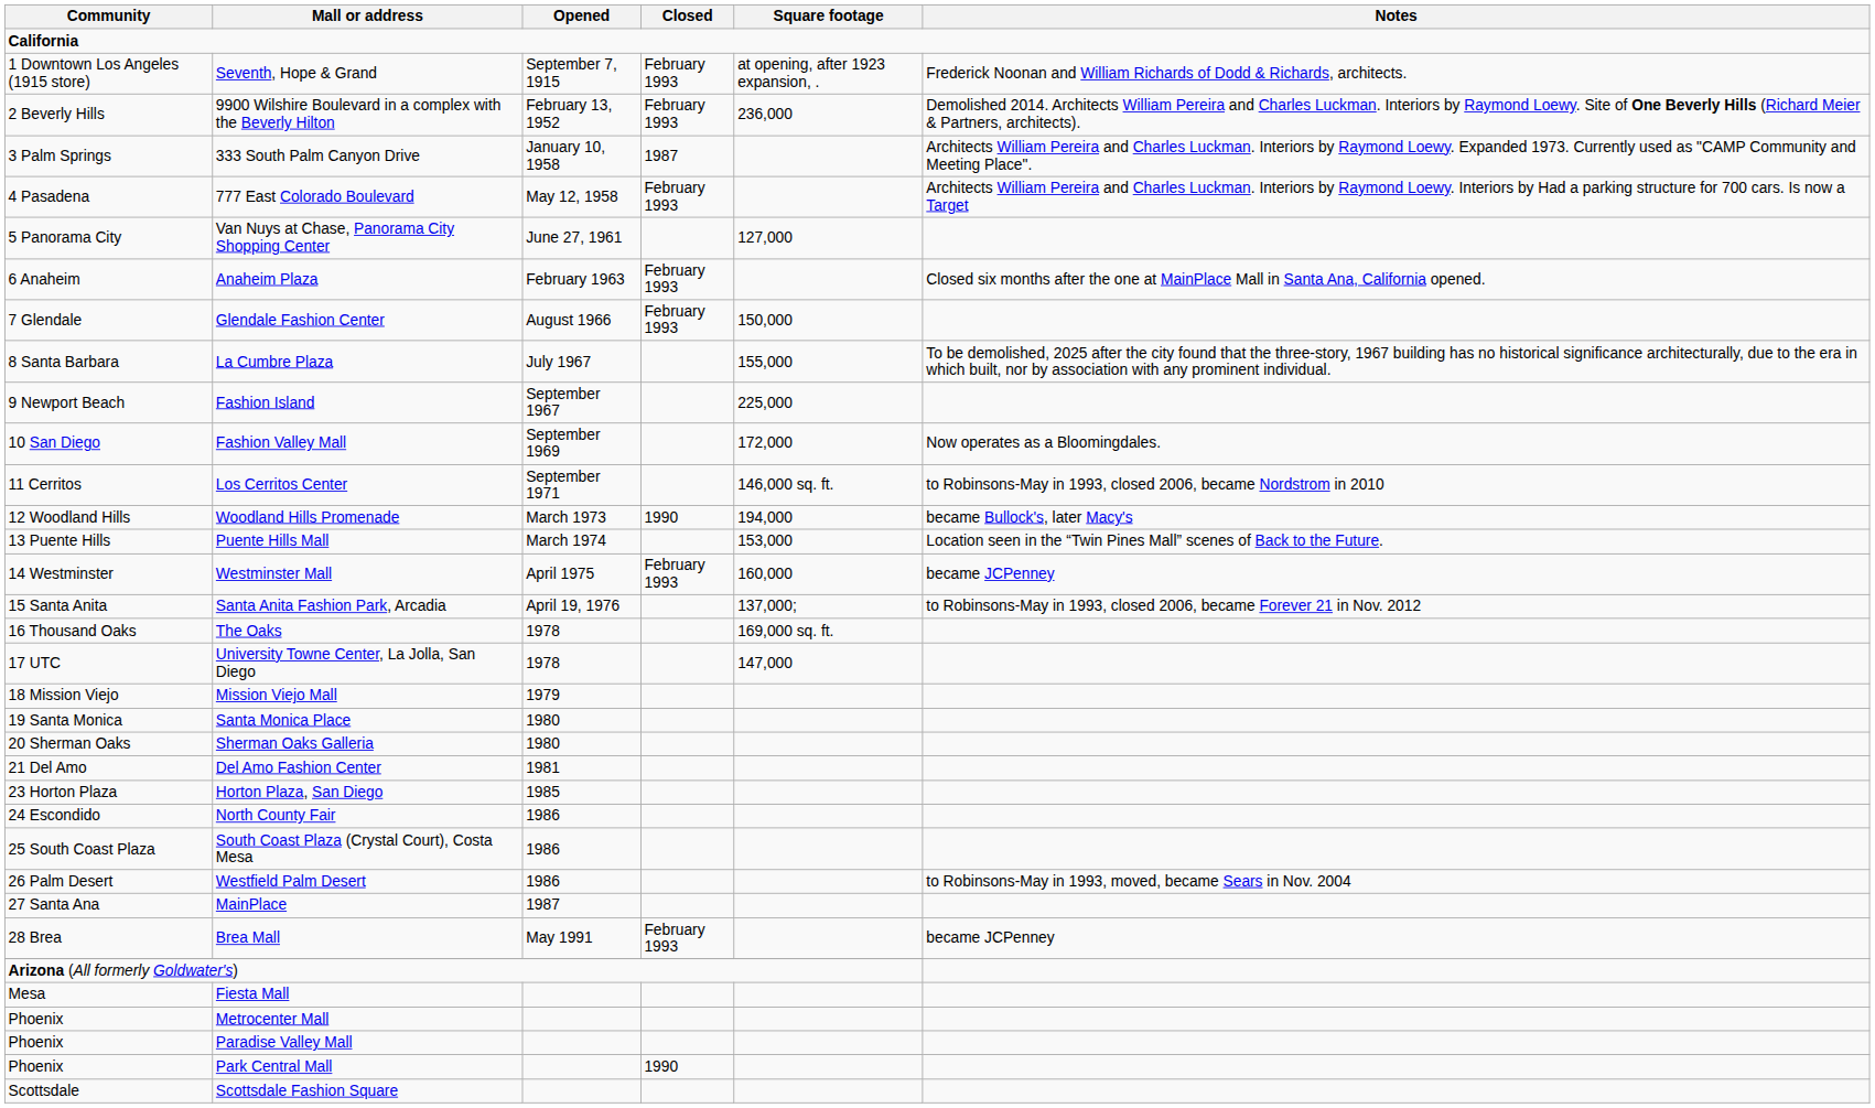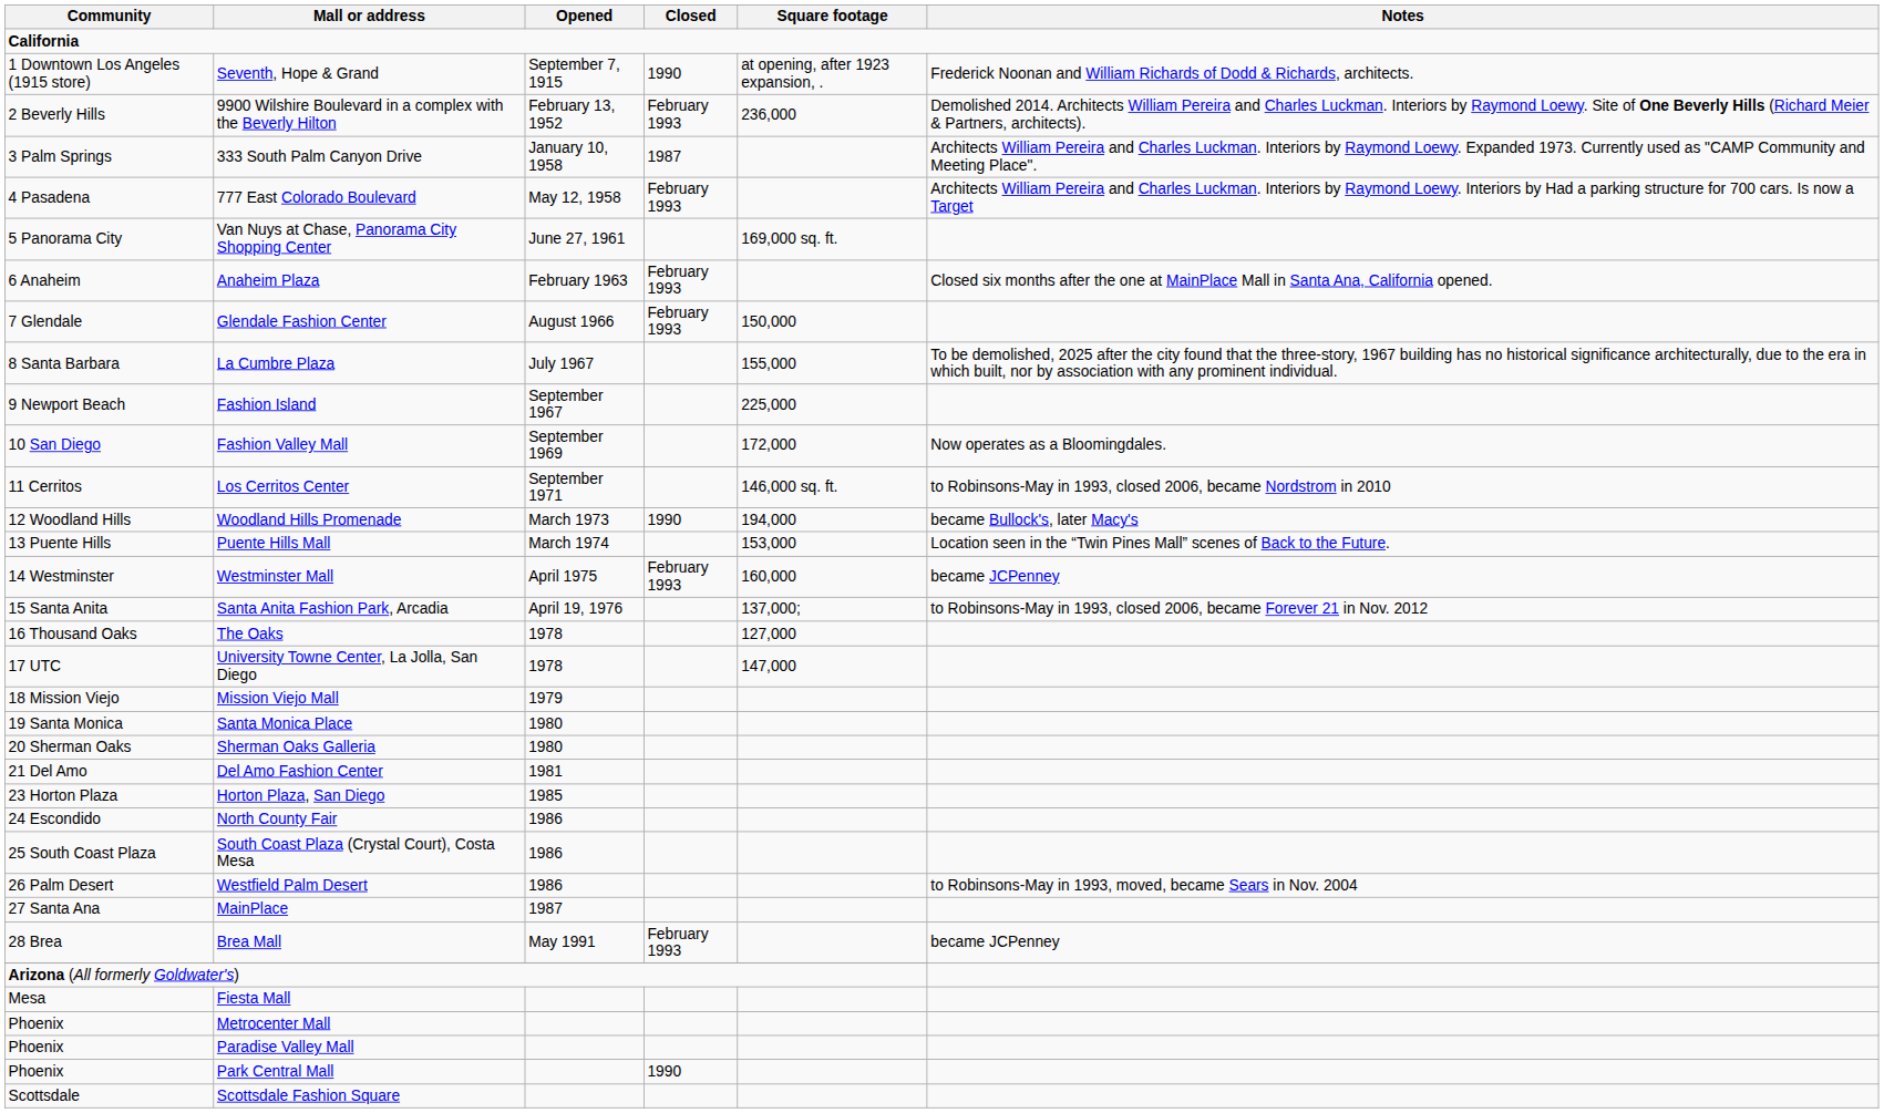Seventh, Hope & Grand | Closed: February 1993 -> 1990
Van Nuys at Chase, Panorama City Shopping Center | Square footage: 127,000 -> 169,000 sq. ft.
The Oaks | Square footage: 169,000 sq. ft. -> 127,000
